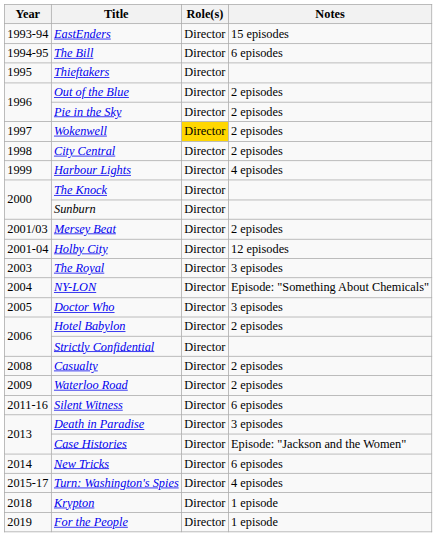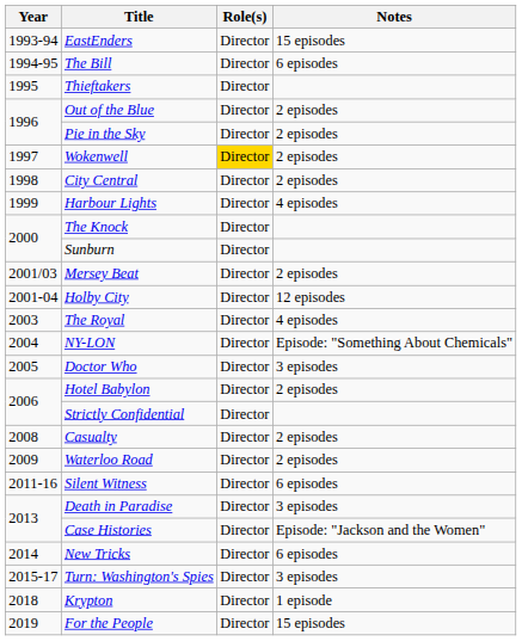The Royal | Notes: 3 episodes -> 4 episodes
Turn: Washington's Spies | Notes: 4 episodes -> 3 episodes
For the People | Notes: 1 episode -> 15 episodes
